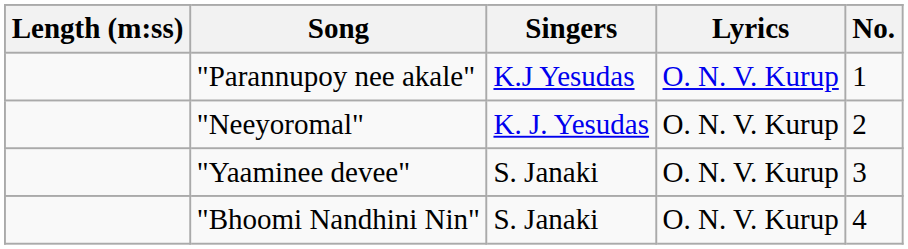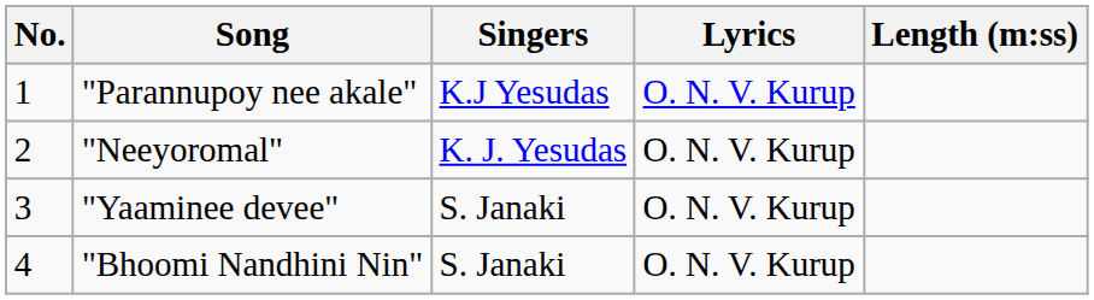columns swapped: No. <-> Length (m:ss)
